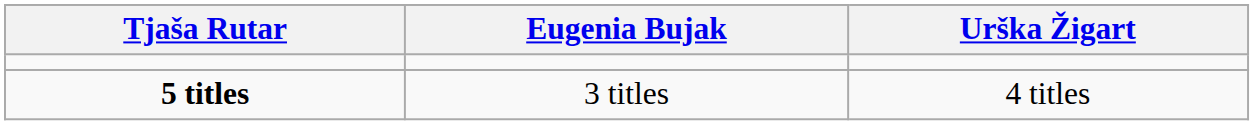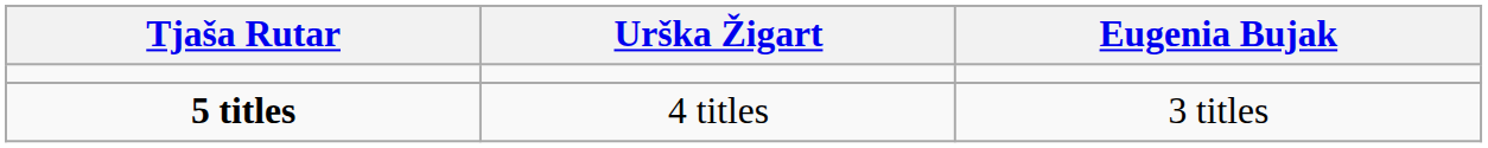columns swapped: Urška Žigart <-> Eugenia Bujak
